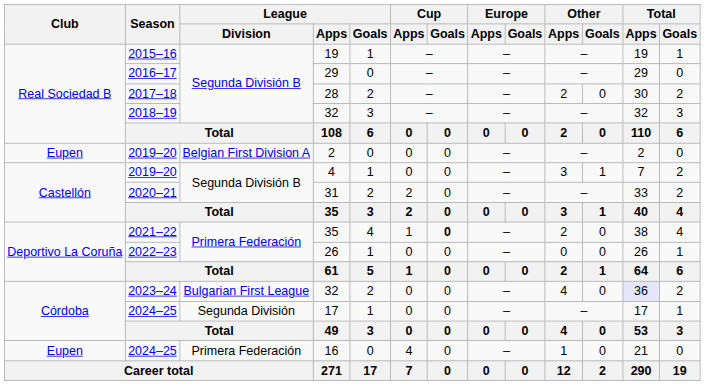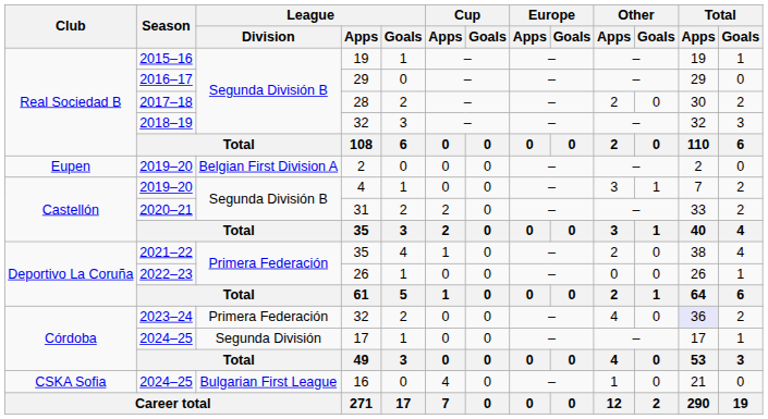2021–22 / 35 | Cup / Goals: bold -> normal
2023–24 / 32 | League / Division: Bulgarian First League -> Primera Federación
16 | Club: Eupen -> CSKA Sofia
16 | League / Division: Primera Federación -> Bulgarian First League
